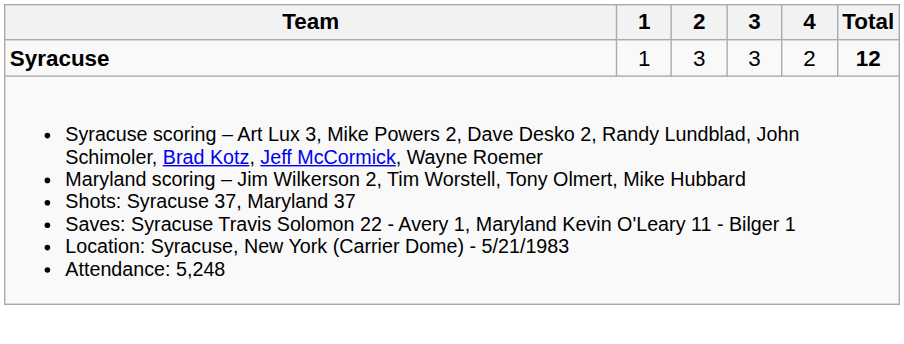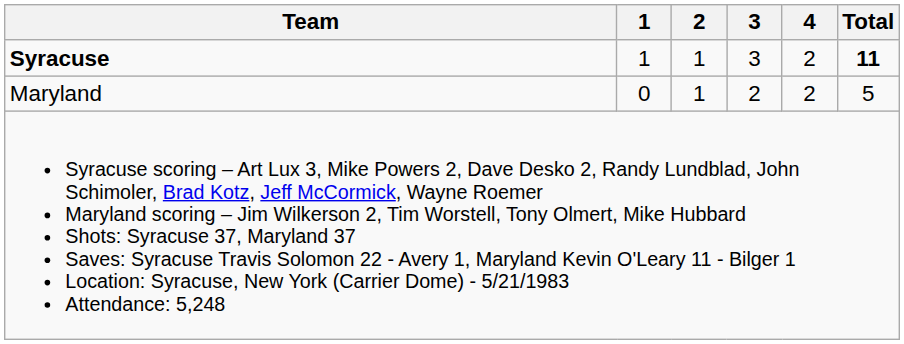Syracuse | 2: 3 -> 1
Syracuse | Total: 12 -> 11
+ row: Maryland | 0 | 1 | 2 | 2 | 5
